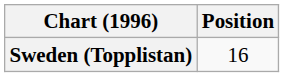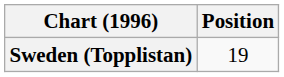Sweden (Topplistan) | Position: 16 -> 19
